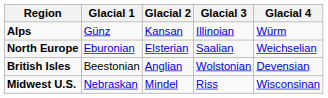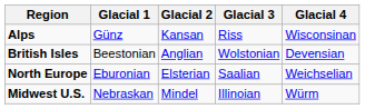Alps | Glacial 3: Illinoian -> Riss
Alps | Glacial 4: Würm -> Wisconsinan
rows swapped: North Europe <-> British Isles
Midwest U.S. | Glacial 3: Riss -> Illinoian
Midwest U.S. | Glacial 4: Wisconsinan -> Würm
